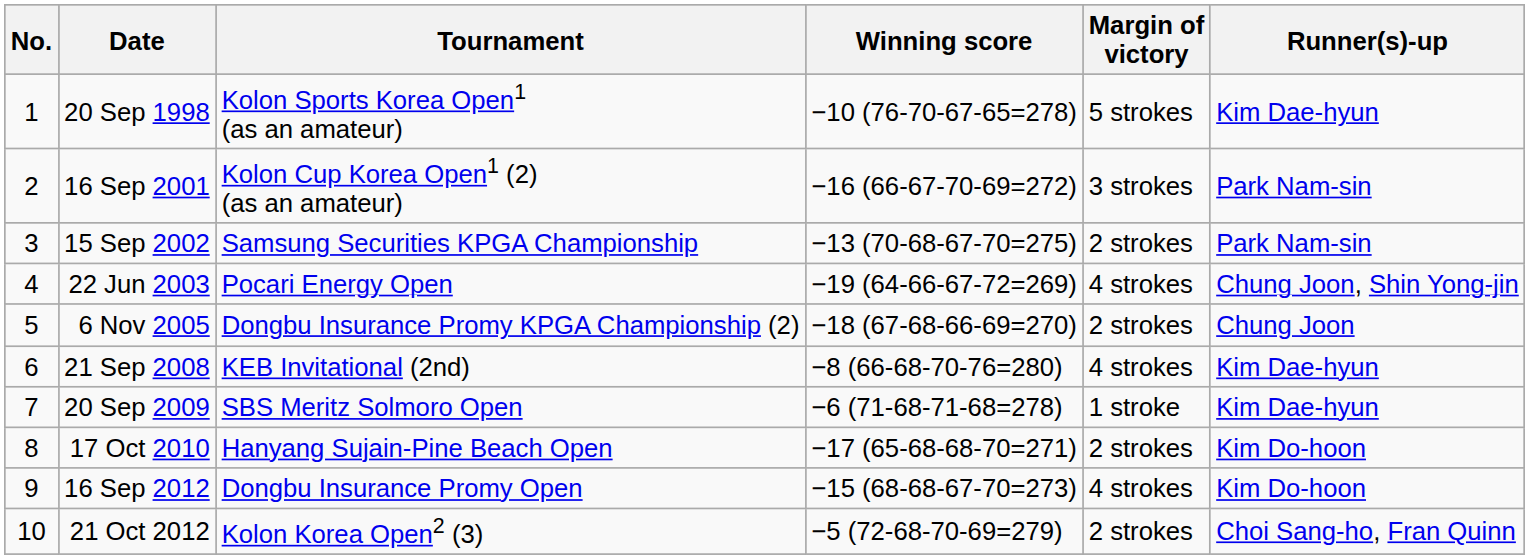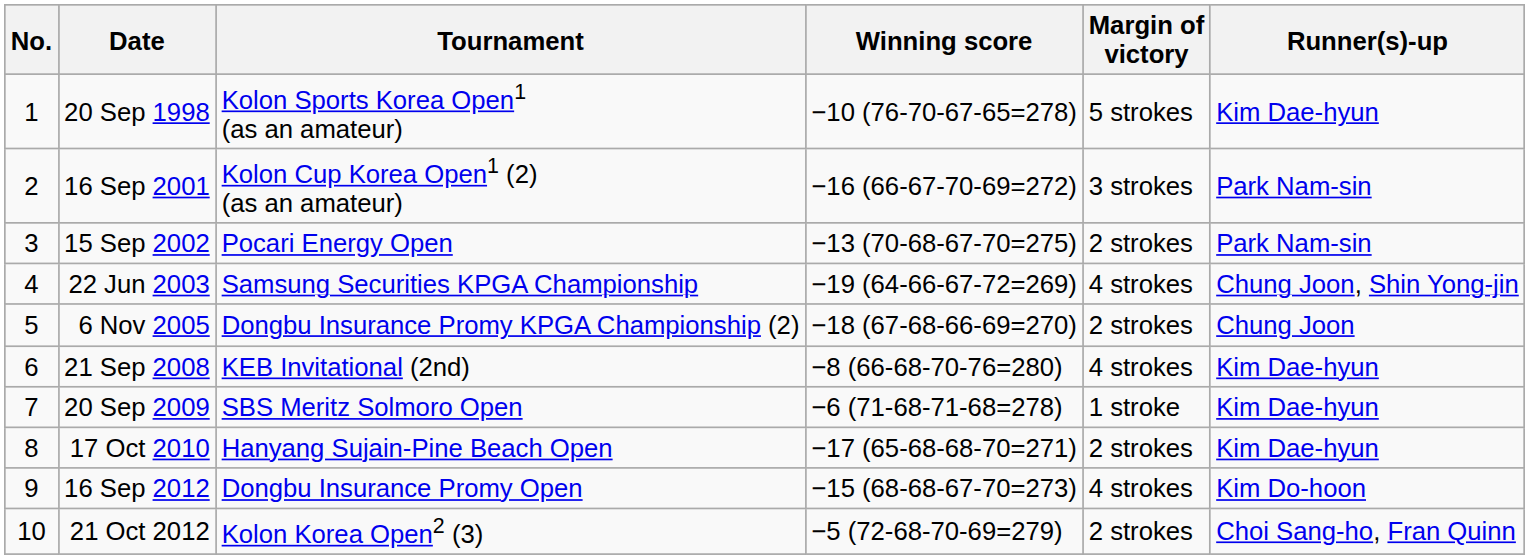15 Sep 2002 | Tournament: Samsung Securities KPGA Championship -> Pocari Energy Open
22 Jun 2003 | Tournament: Pocari Energy Open -> Samsung Securities KPGA Championship
17 Oct 2010 | Runner(s)-up: Kim Do-hoon -> Kim Dae-hyun
